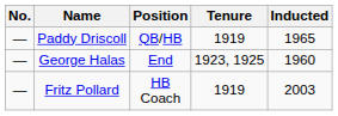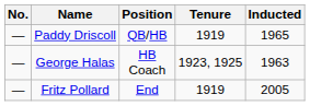George Halas | Position: End -> HB Coach
George Halas | Inducted: 1960 -> 1963
Fritz Pollard | Position: HB Coach -> End
Fritz Pollard | Inducted: 2003 -> 2005
